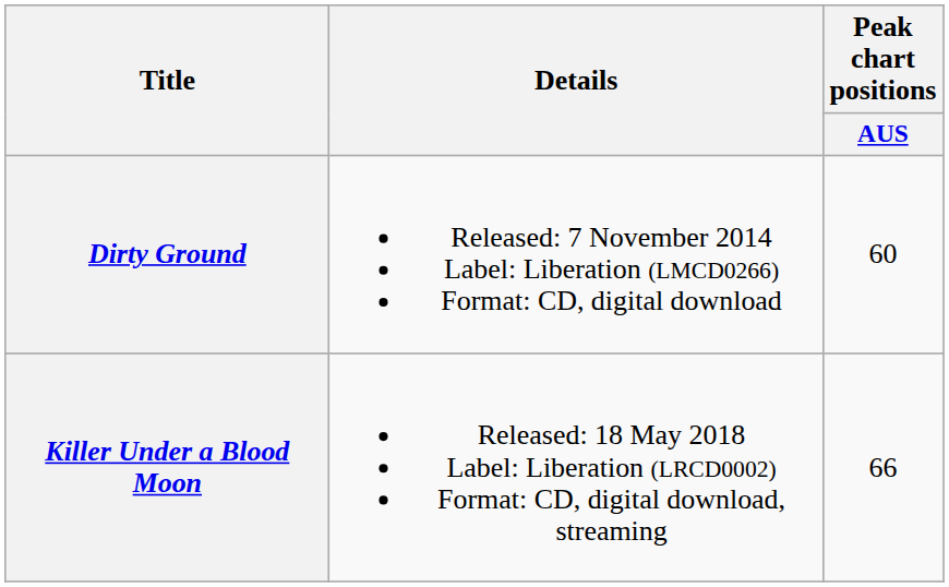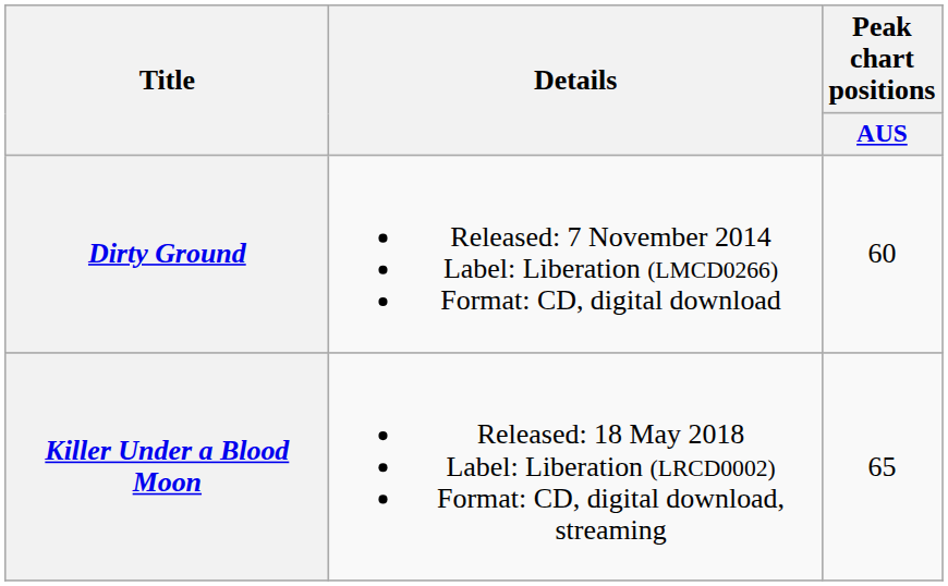Killer Under a Blood Moon | Peak chart positions / AUS: 66 -> 65
